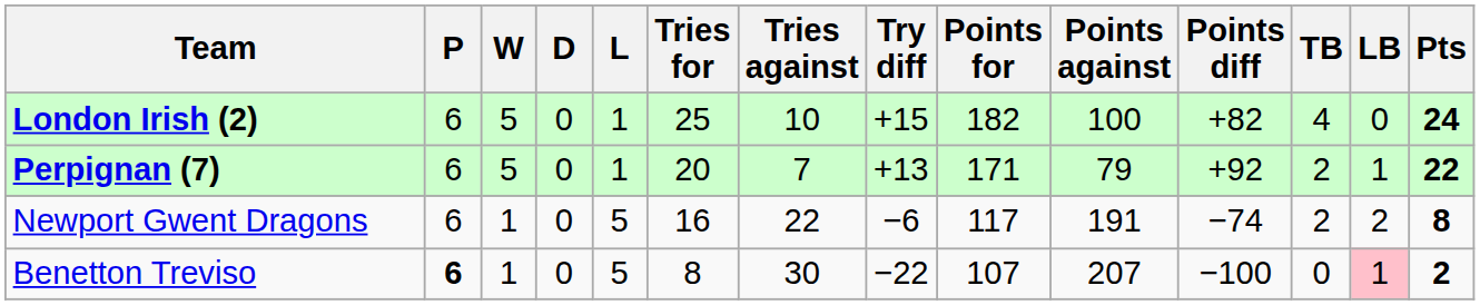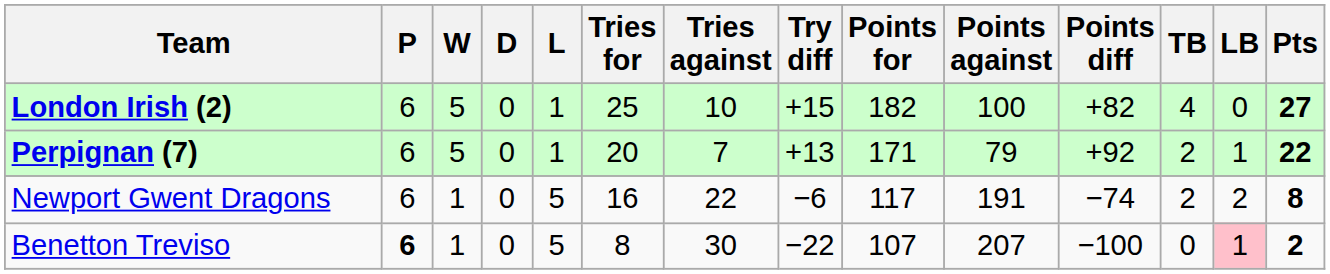London Irish (2) | Pts: 24 -> 27
